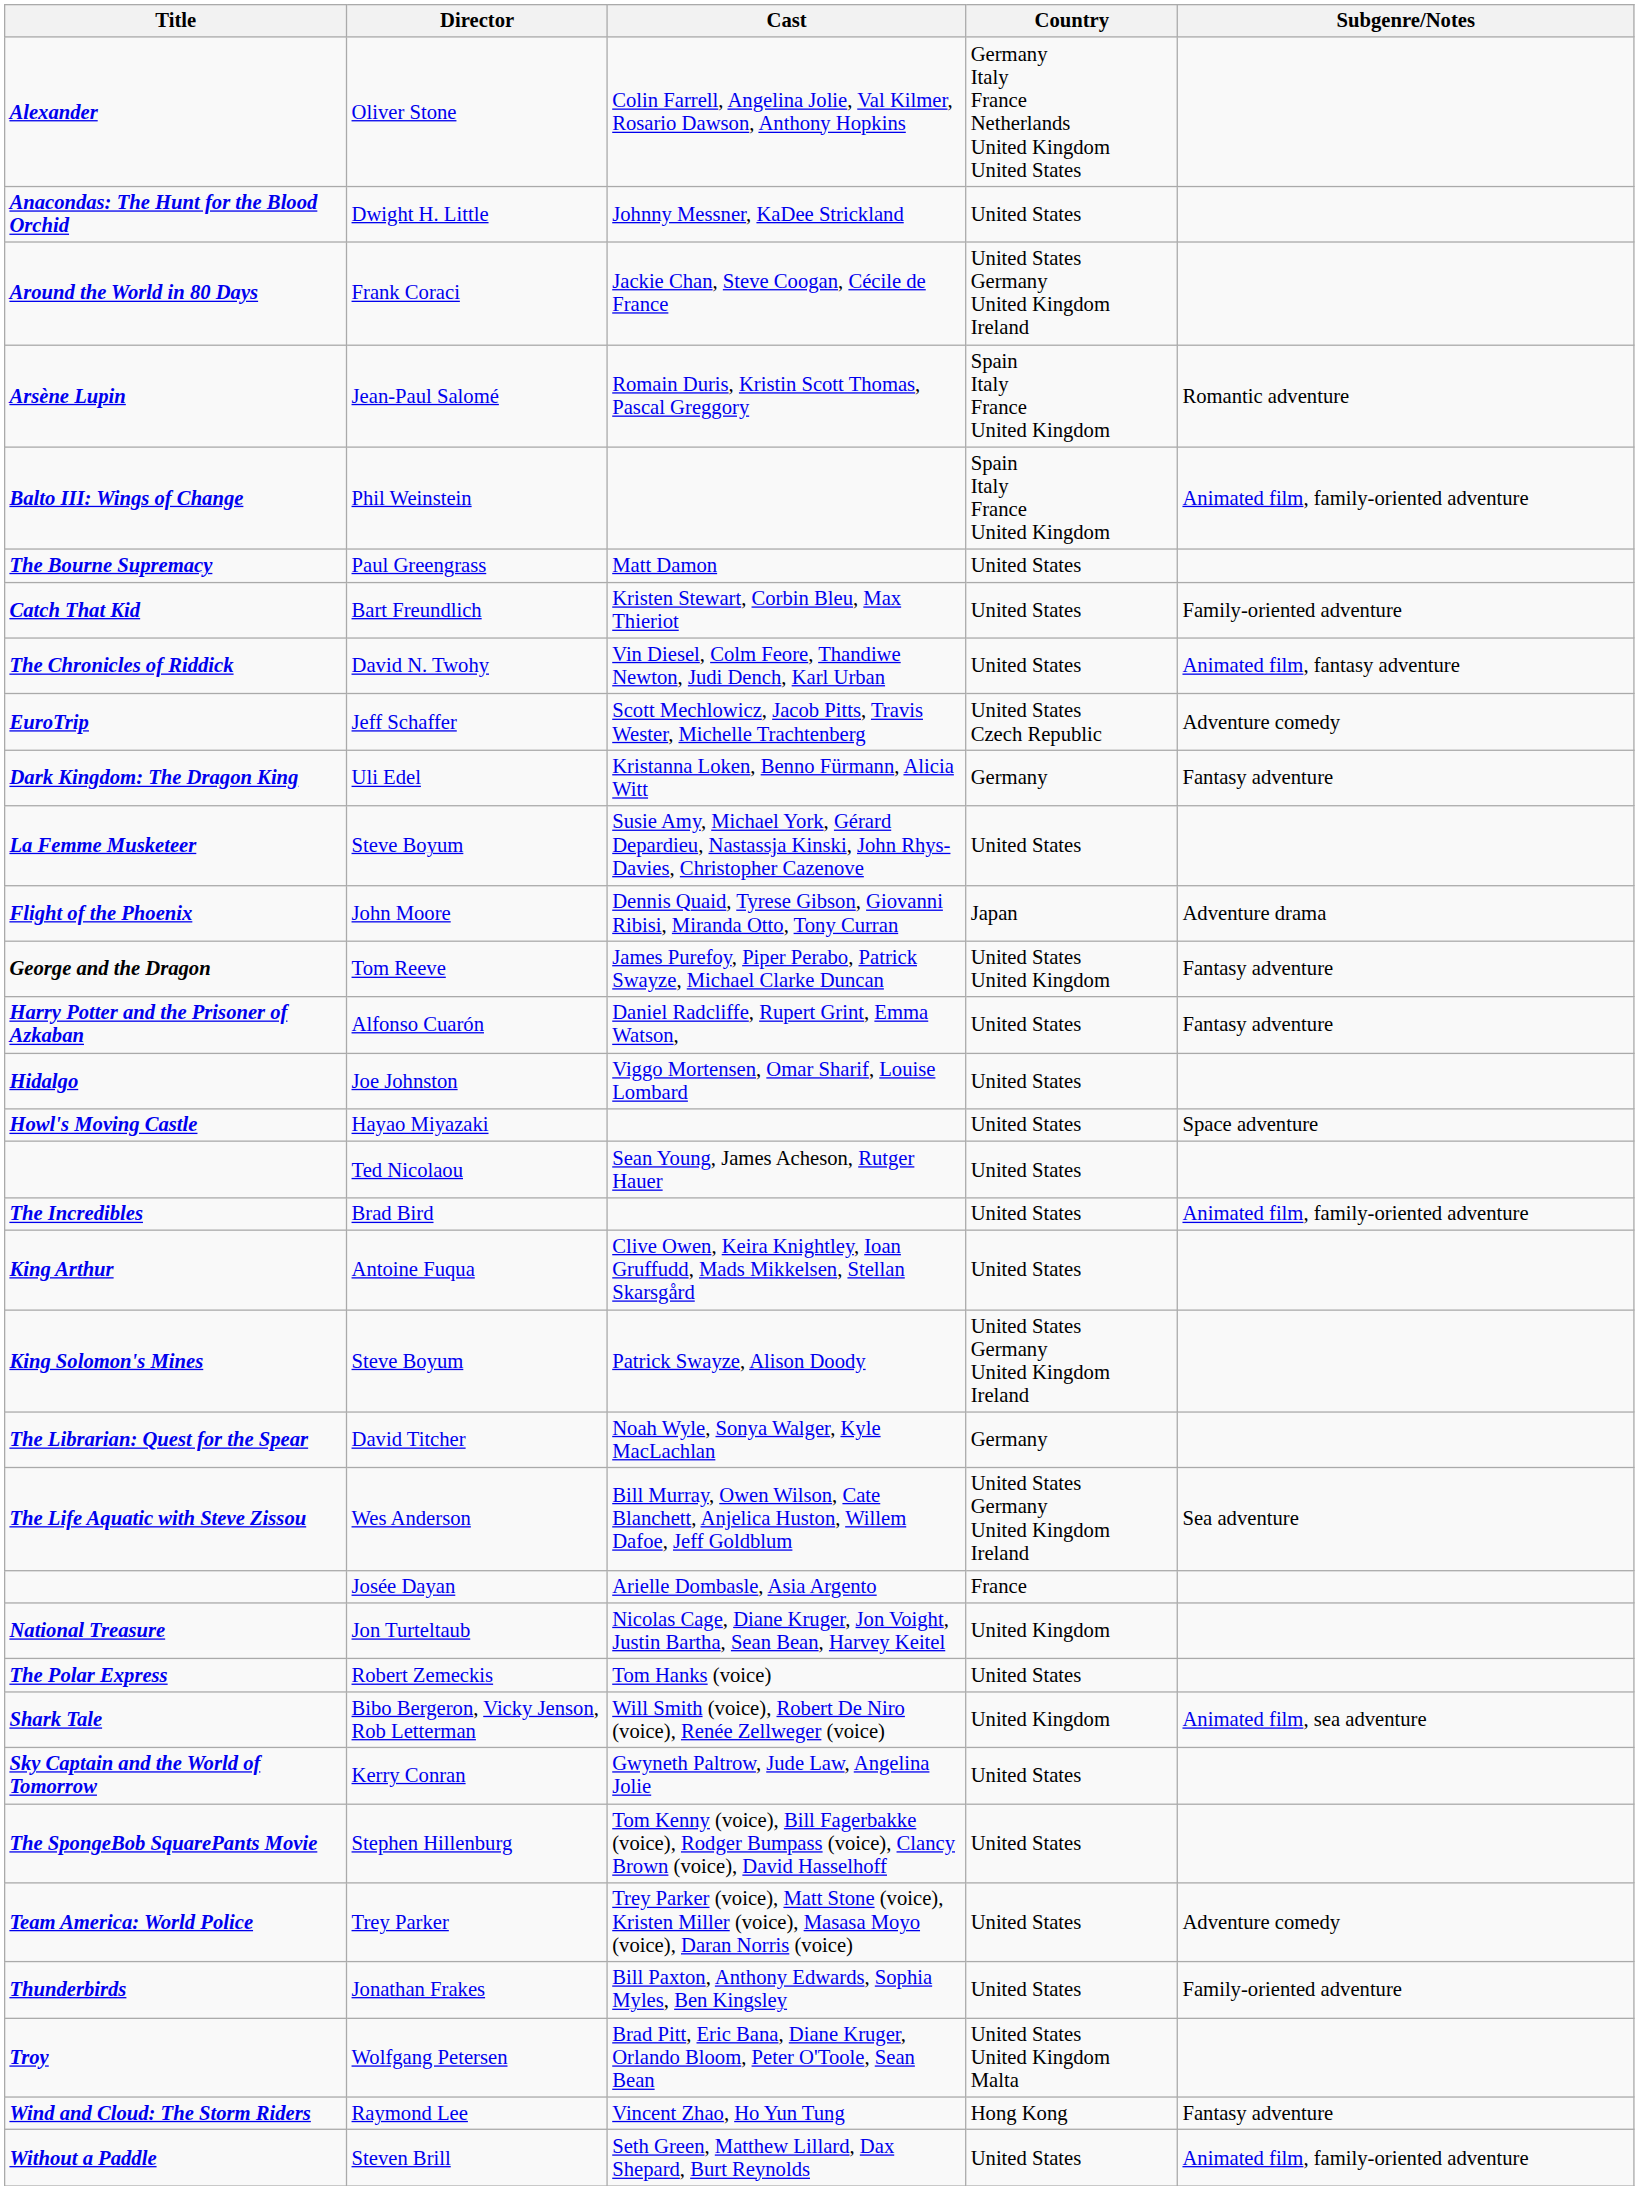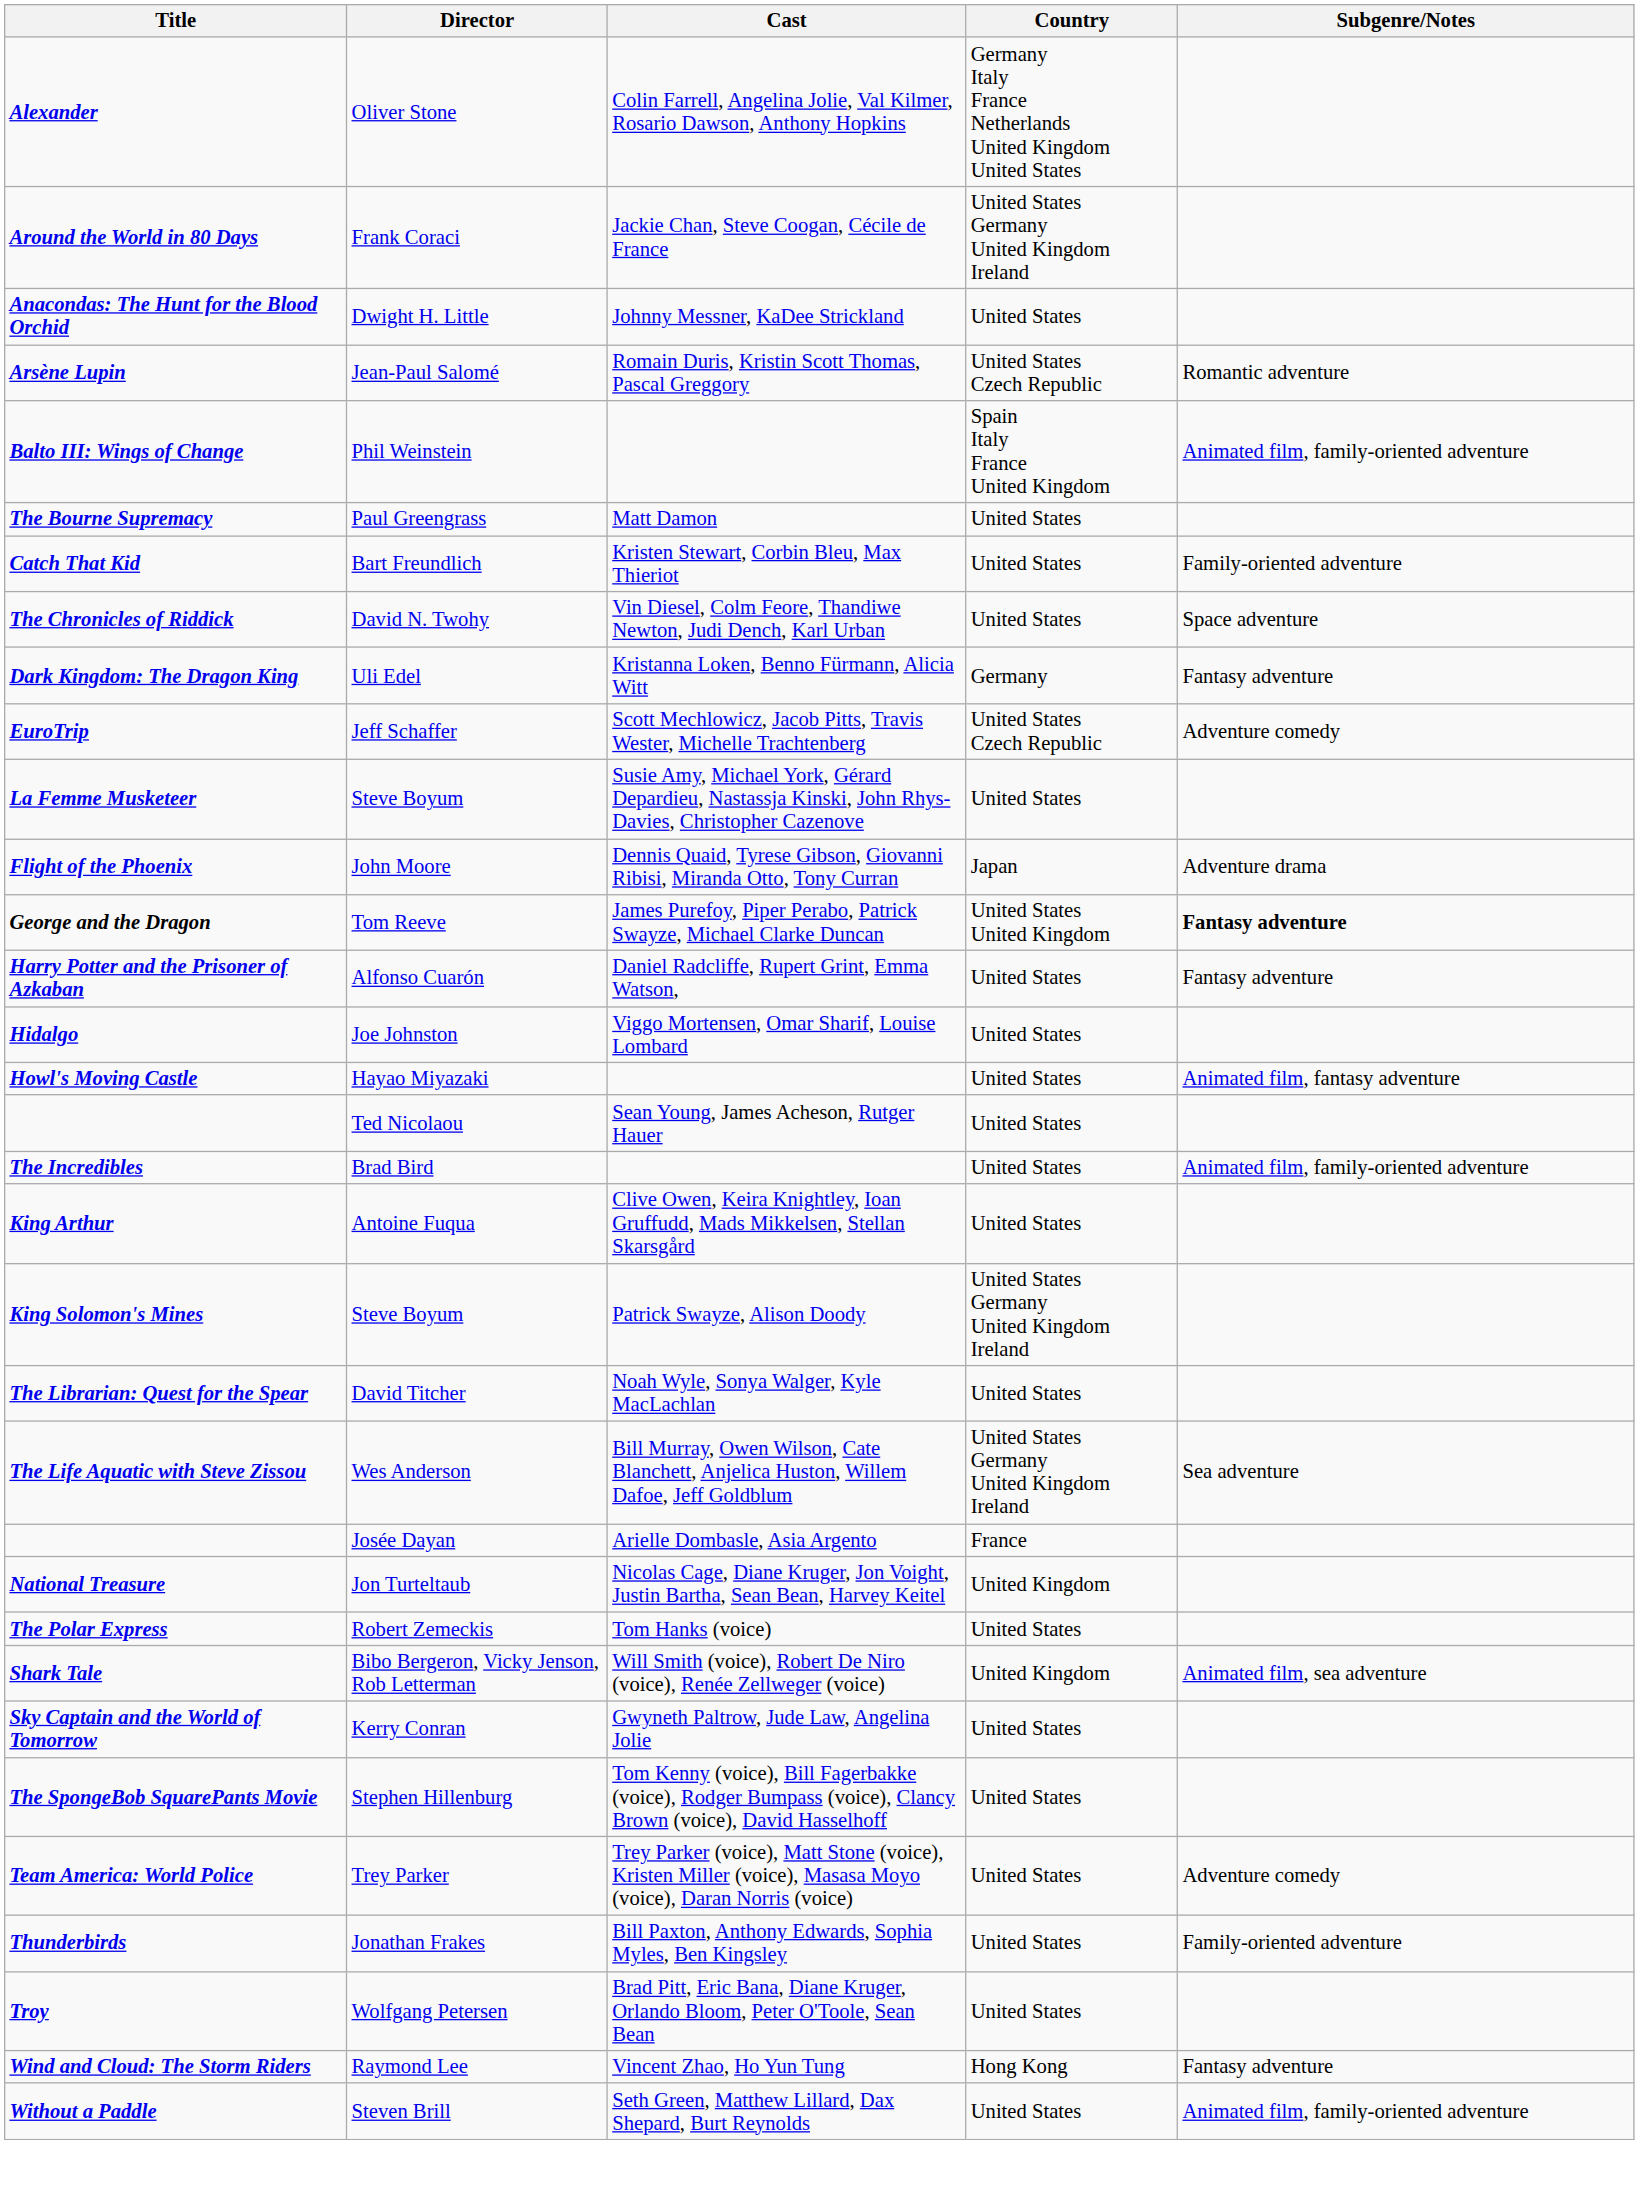rows swapped: Anacondas: The Hunt for the Blood Orchid <-> Around the World in 80 Days
Arsène Lupin | Country: Spain Italy France United Kingdom -> United States Czech Republic
The Chronicles of Riddick | Subgenre/Notes: Animated film, fantasy adventure -> Space adventure
rows swapped: Dark Kingdom: The Dragon King <-> EuroTrip
George and the Dragon | Subgenre/Notes: normal -> bold
Howl's Moving Castle | Subgenre/Notes: Space adventure -> Animated film, fantasy adventure
The Librarian: Quest for the Spear | Country: Germany -> United States
Troy | Country: United States United Kingdom Malta -> United States
